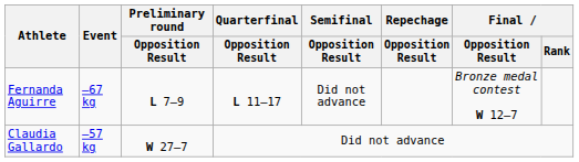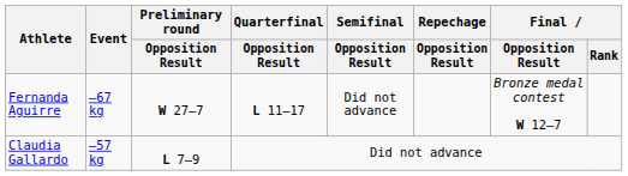Fernanda Aguirre | Preliminary round / Opposition Result: L 7–9 -> W 27–7
Claudia Gallardo | Preliminary round / Opposition Result: W 27–7 -> L 7–9
